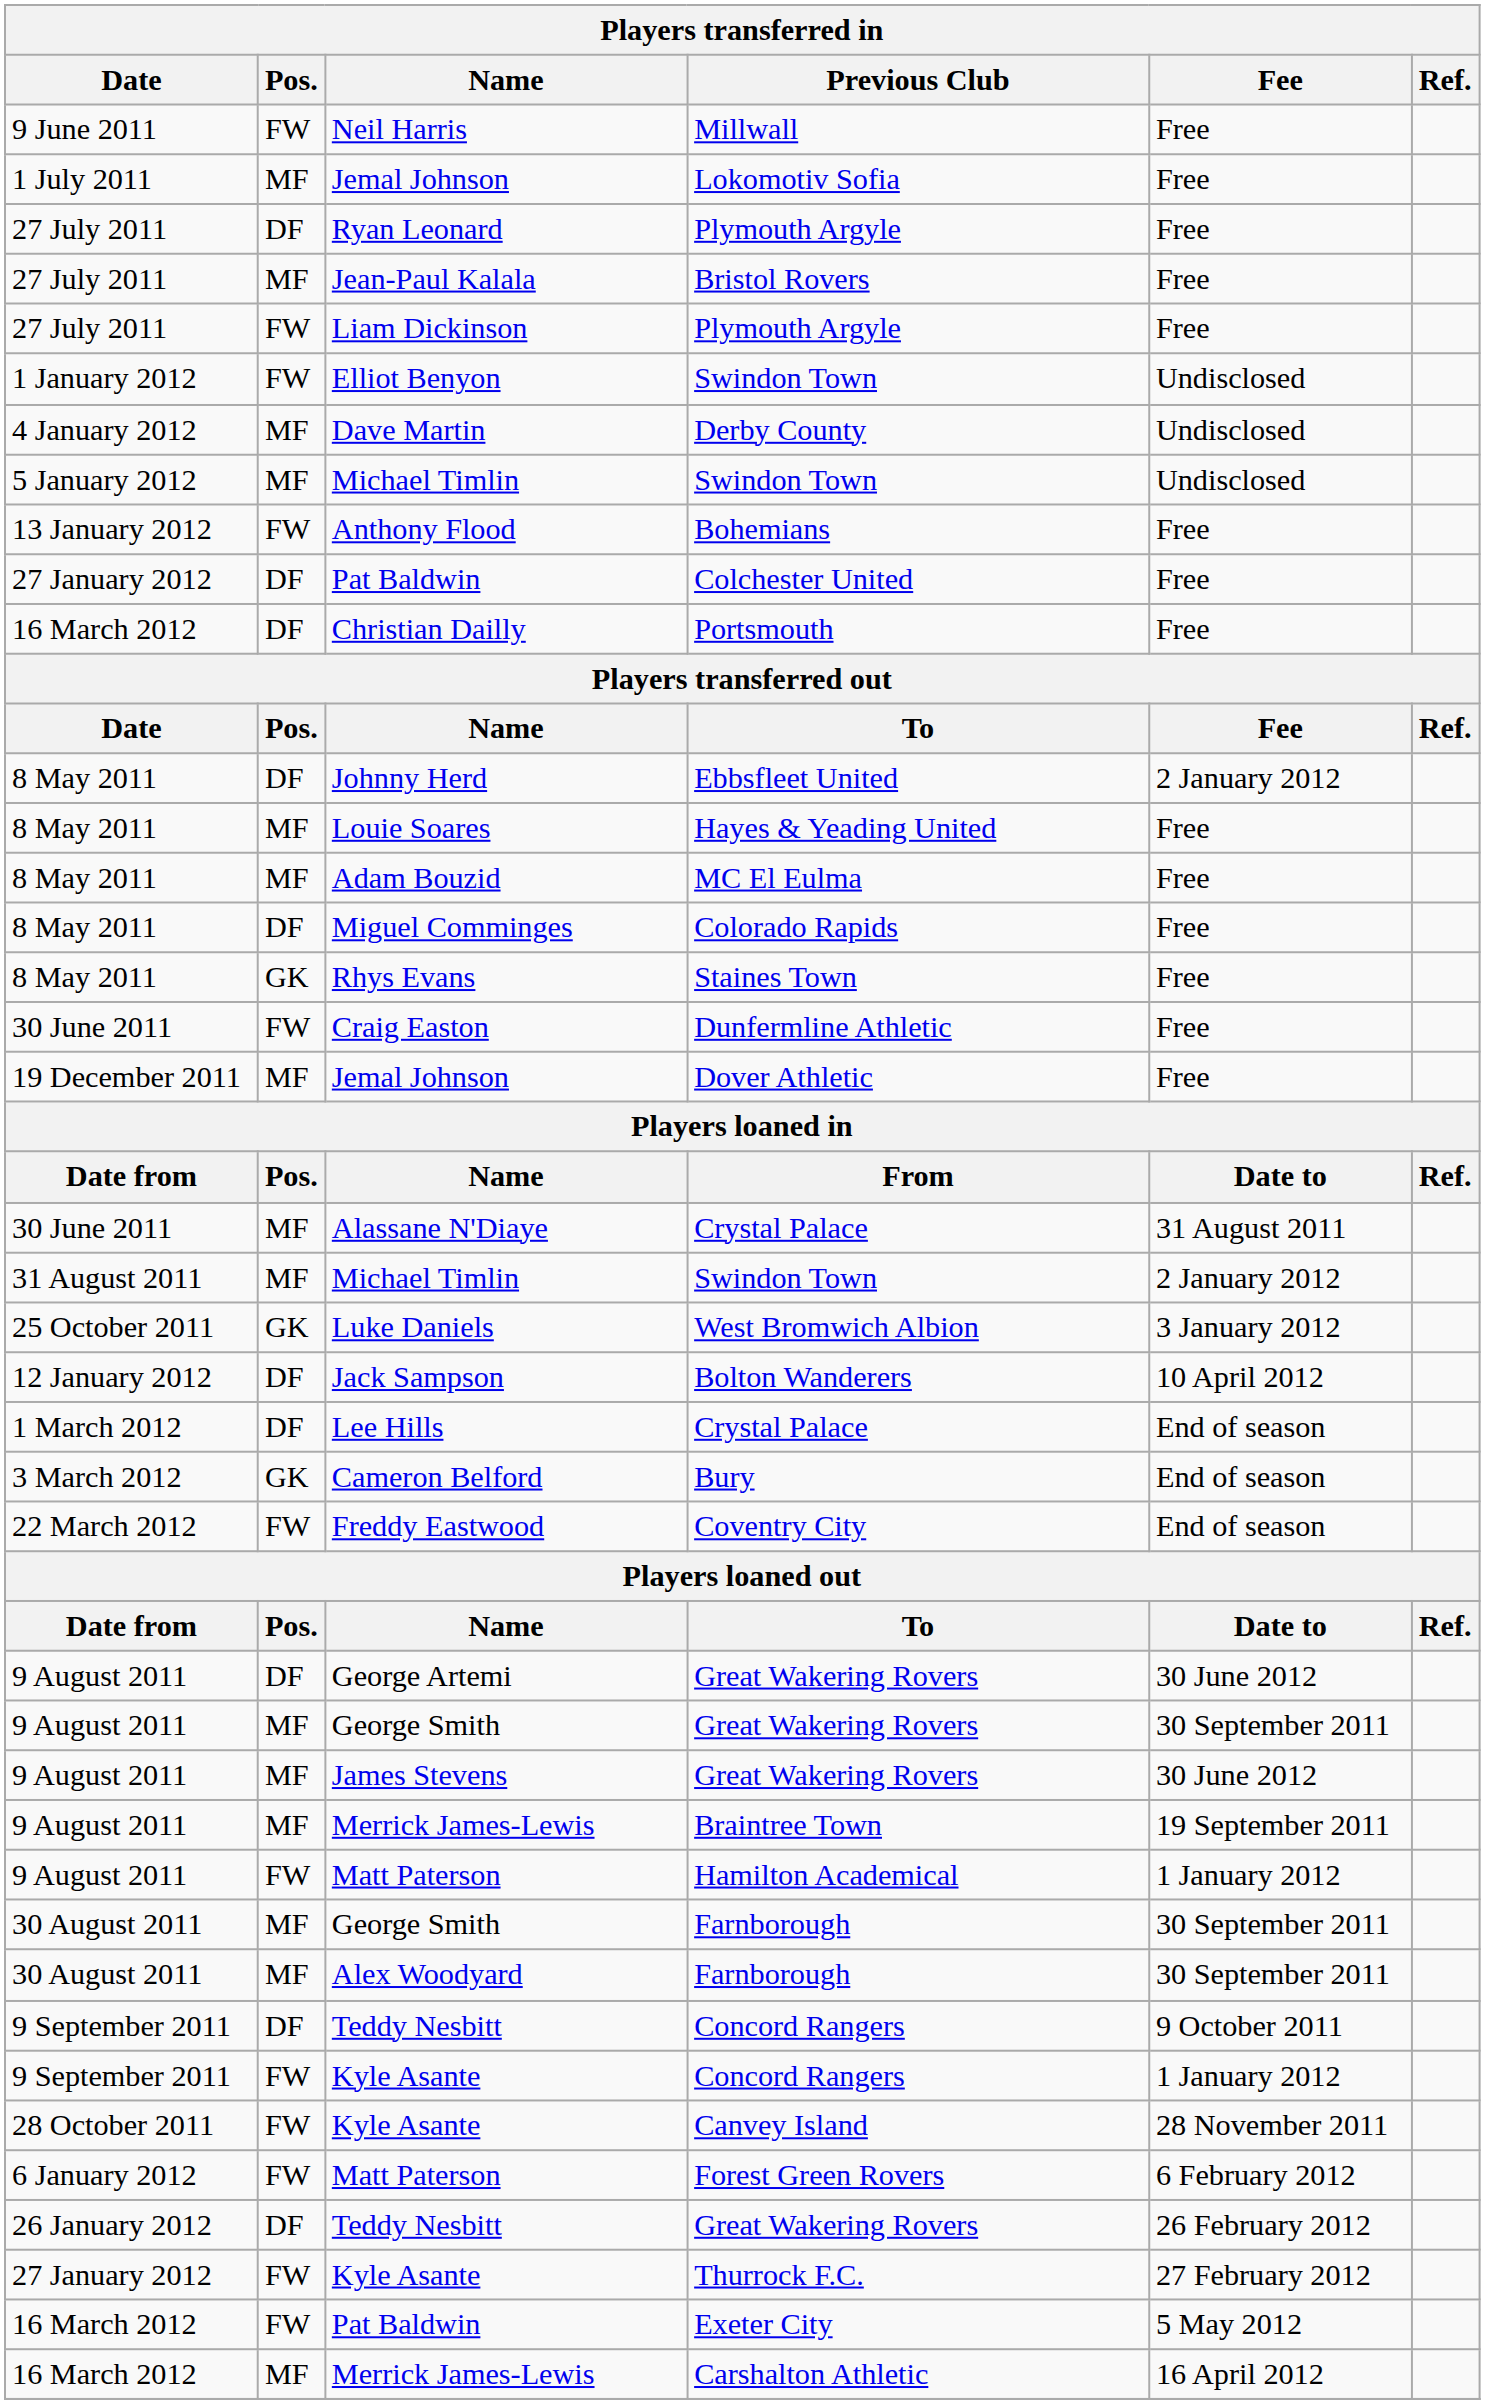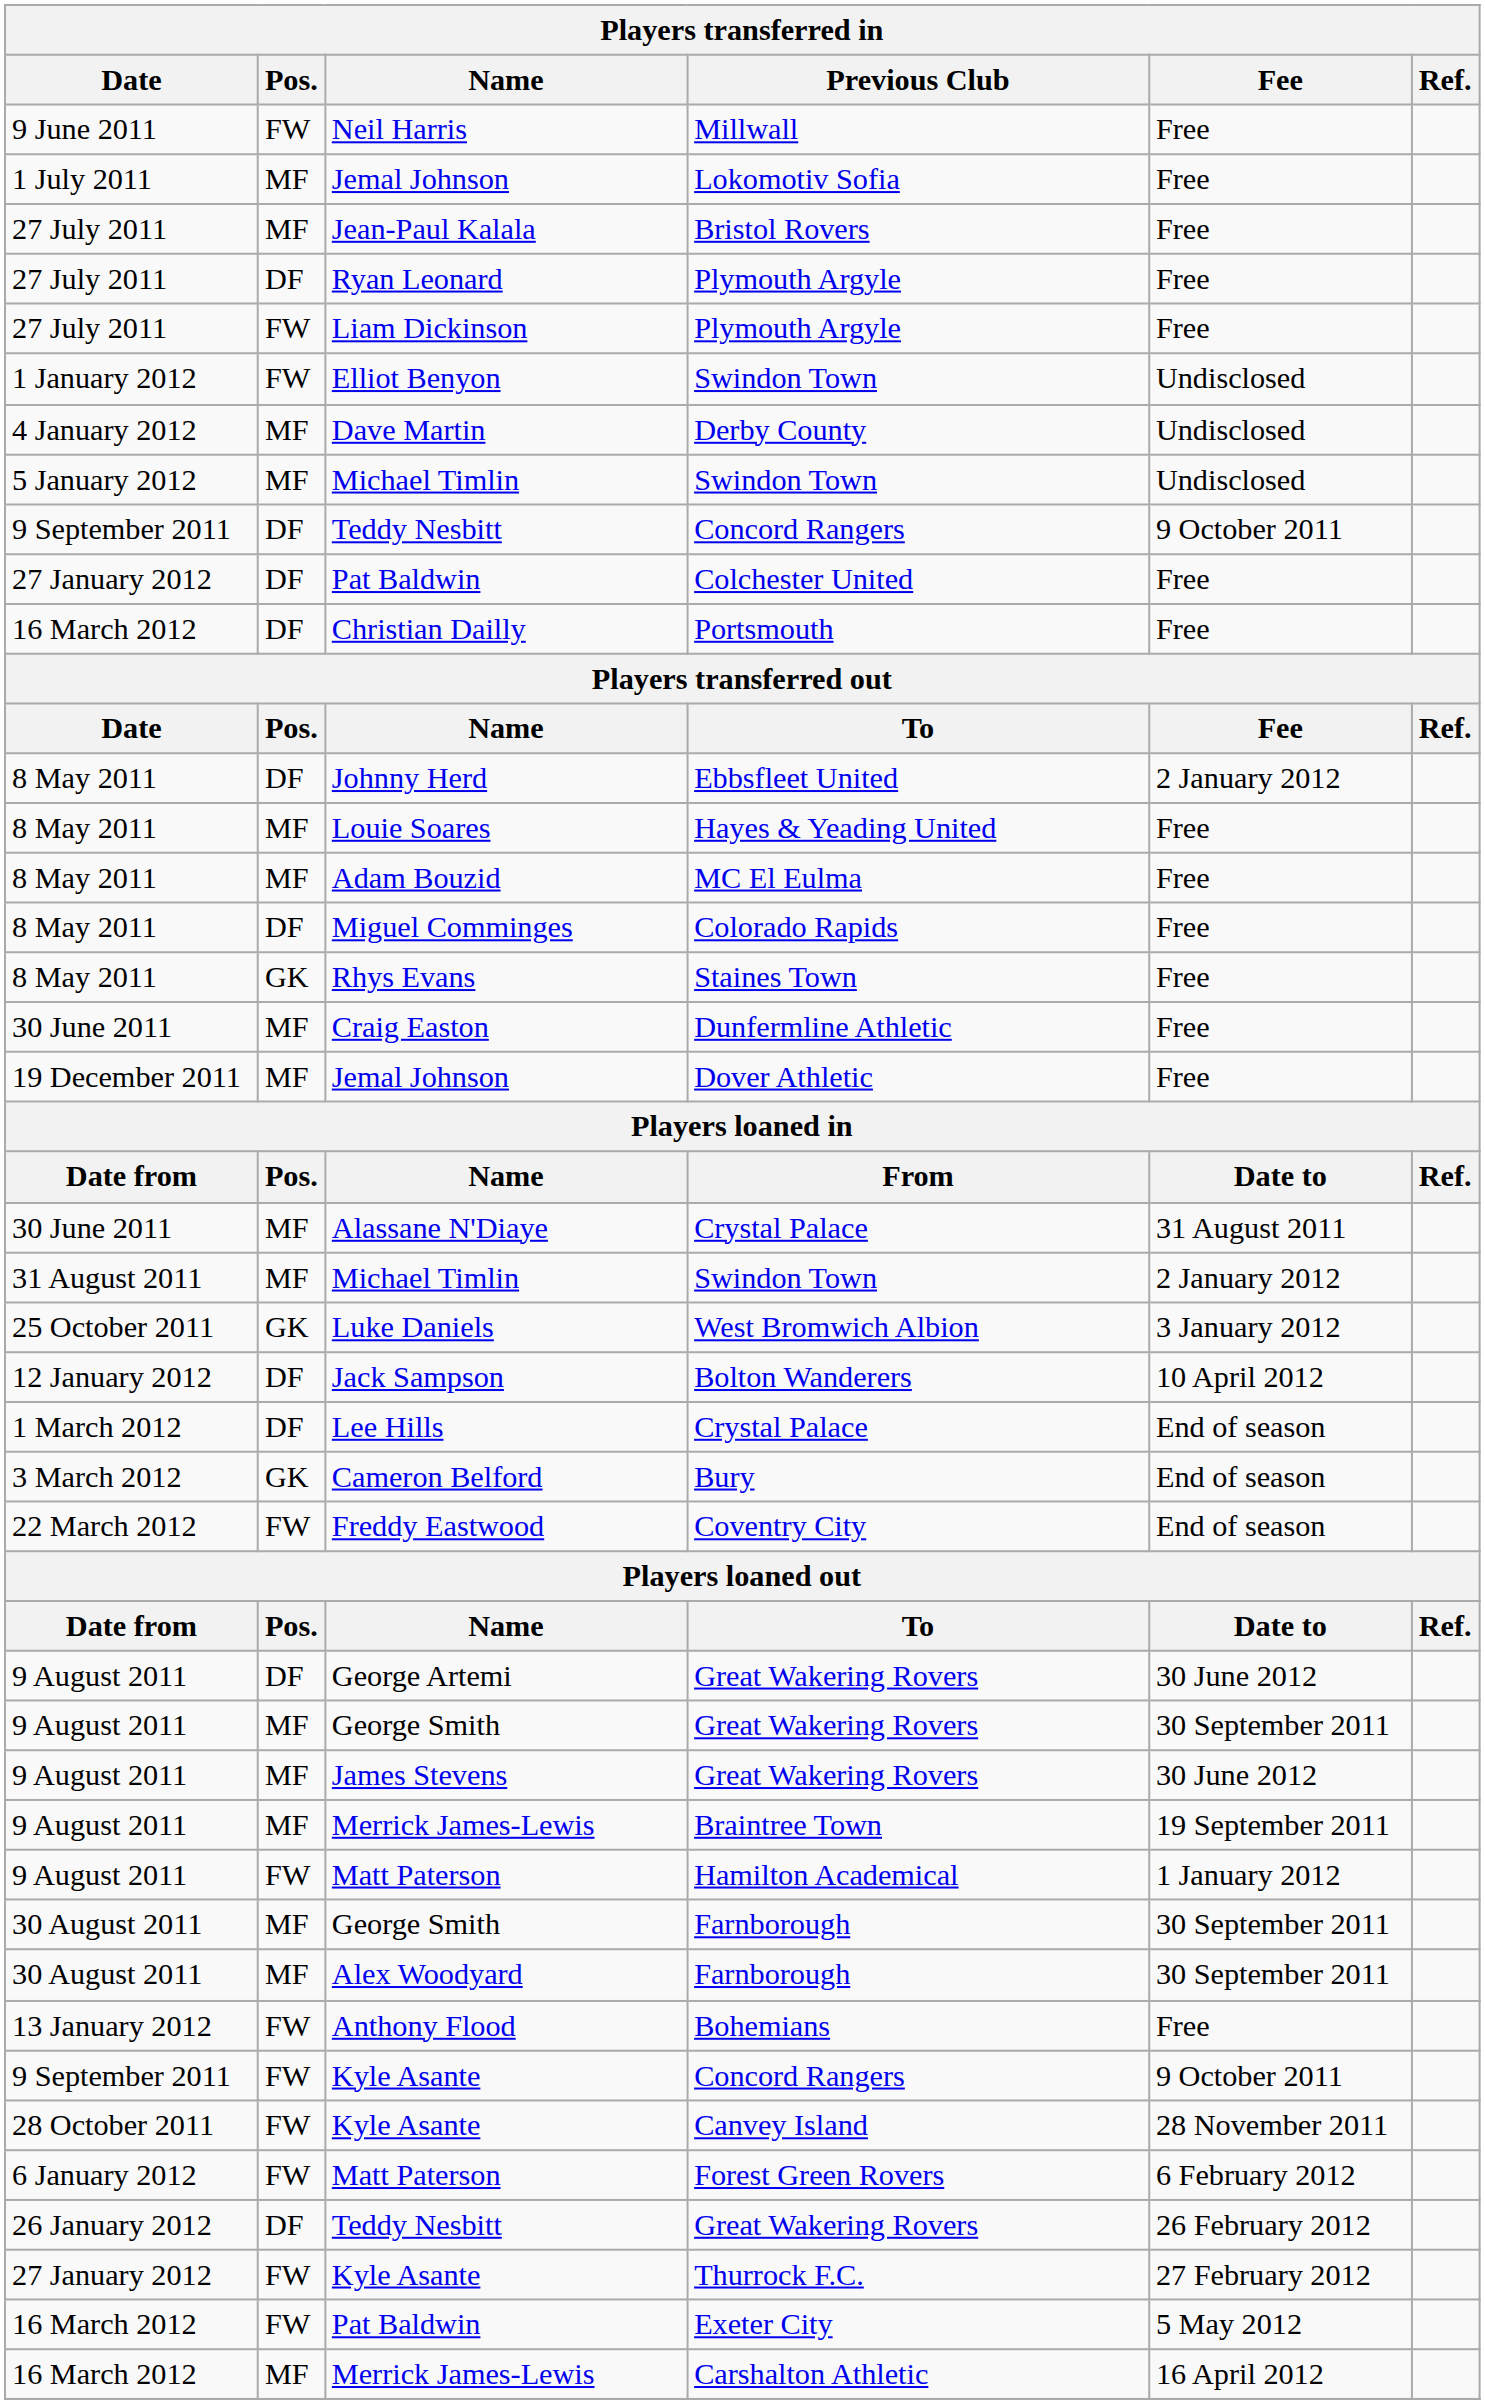rows swapped: Ryan Leonard <-> Jean-Paul Kalala
rows swapped: Anthony Flood <-> 9 September 2011 / Teddy Nesbitt
Craig Easton | Pos.: FW -> MF
9 September 2011 / Kyle Asante | Fee: 1 January 2012 -> 9 October 2011
